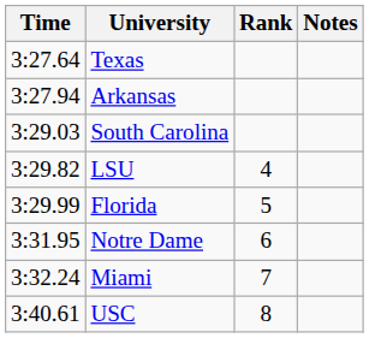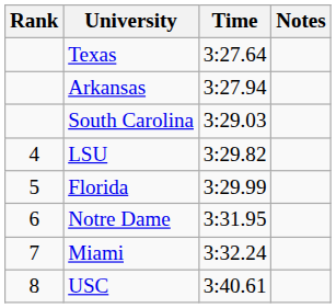columns swapped: Rank <-> Time
